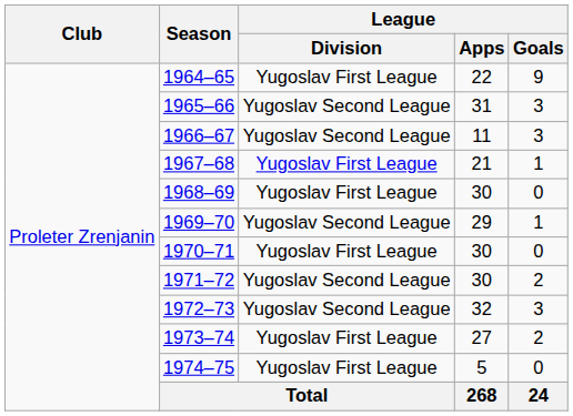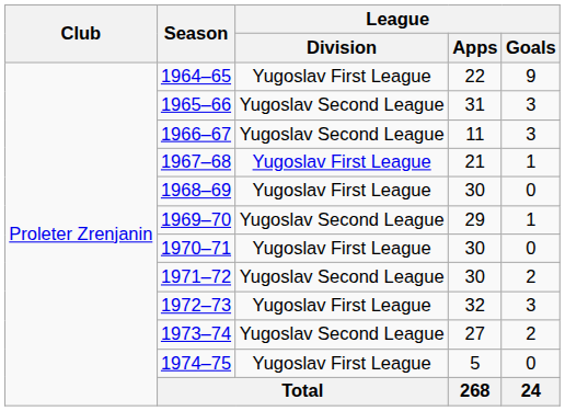1972–73 | League / Division: Yugoslav Second League -> Yugoslav First League
1973–74 | League / Division: Yugoslav First League -> Yugoslav Second League
